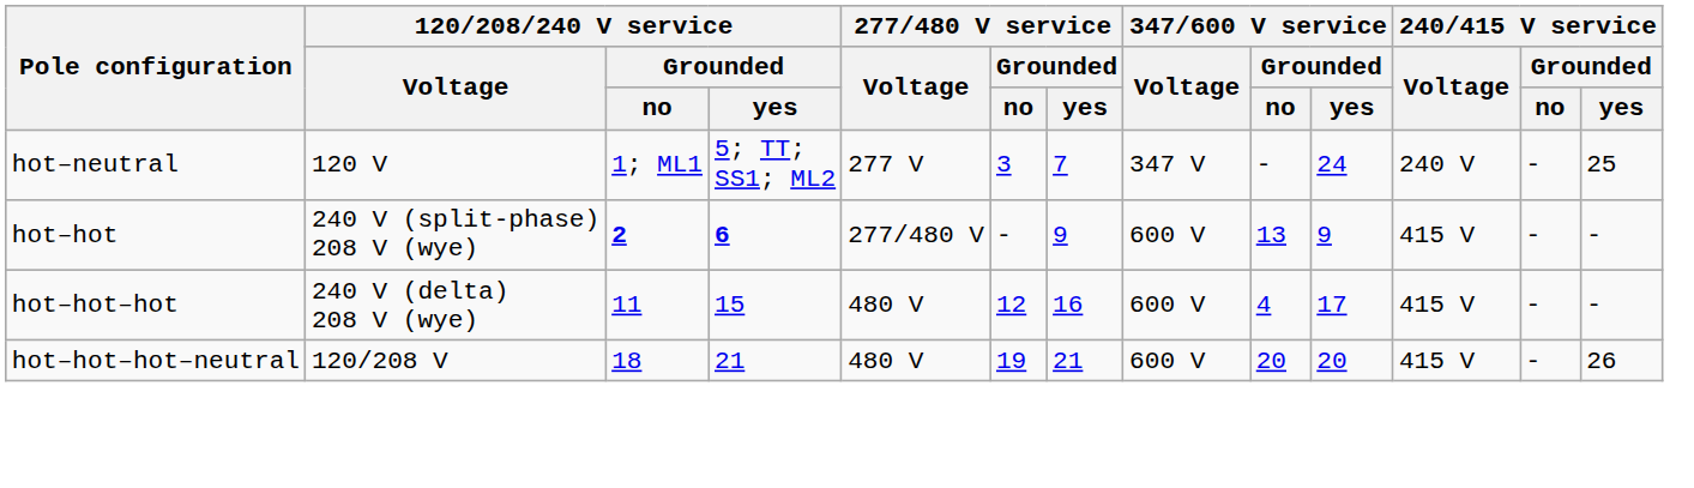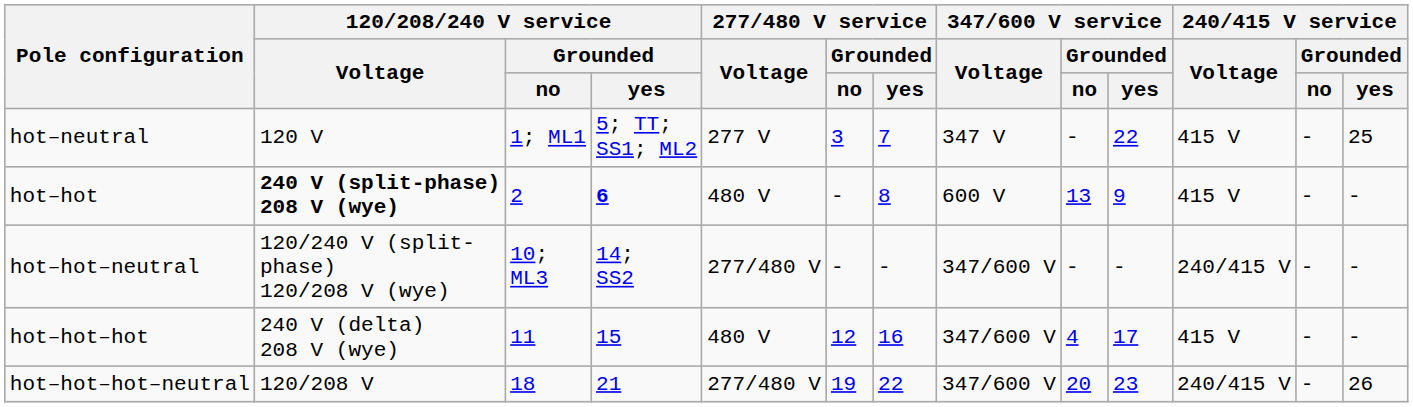hot–neutral | 347/600 V service / Grounded / yes: 24 -> 22
hot–neutral | 240/415 V service / Voltage: 240 V -> 415 V
hot–hot | 120/208/240 V service / Voltage: normal -> bold
hot–hot | 120/208/240 V service / Grounded / no: bold -> normal
hot–hot | 277/480 V service / Voltage: 277/480 V -> 480 V
hot–hot | 277/480 V service / Grounded / yes: 9 -> 8
+ row: hot–hot–neutral | 120/240 V (split- phase) 120/208 V (wye) | 10; ML3 | 14; SS2 | 277/480 V | - | - | 347/600 V | - | - | 240/415 V | - | -
hot–hot–hot | 347/600 V service / Voltage: 600 V -> 347/600 V
hot–hot–hot–neutral | 277/480 V service / Voltage: 480 V -> 277/480 V
hot–hot–hot–neutral | 277/480 V service / Grounded / yes: 21 -> 22
hot–hot–hot–neutral | 347/600 V service / Voltage: 600 V -> 347/600 V
hot–hot–hot–neutral | 347/600 V service / Grounded / yes: 20 -> 23
hot–hot–hot–neutral | 240/415 V service / Voltage: 415 V -> 240/415 V
